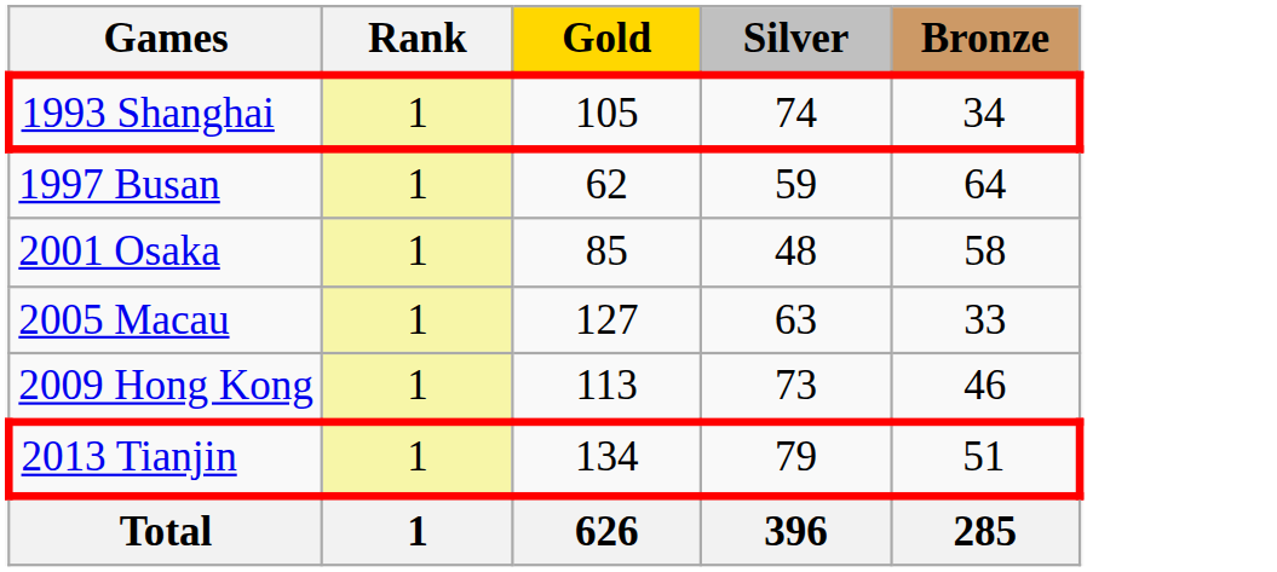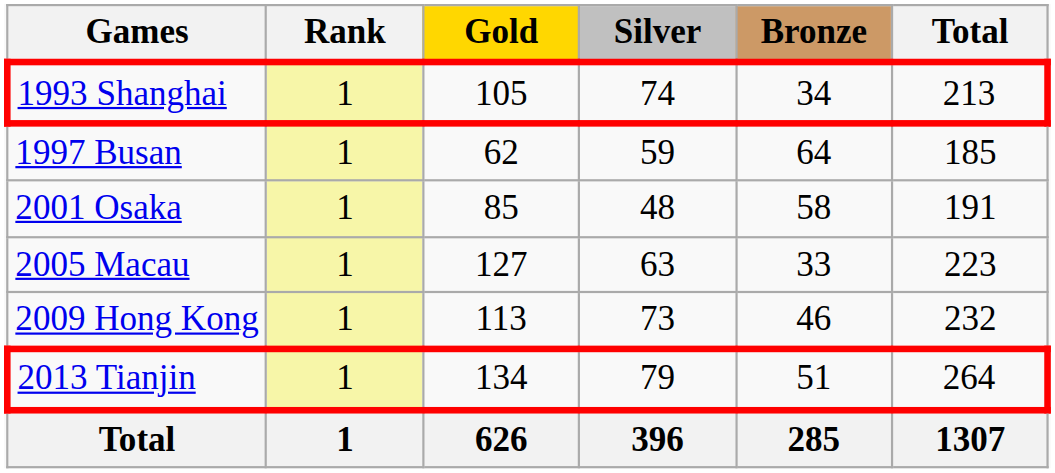+ column: Total | 213 | 185 | 191 | 223 | 232 | 264 | 1307
